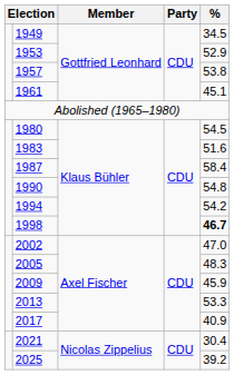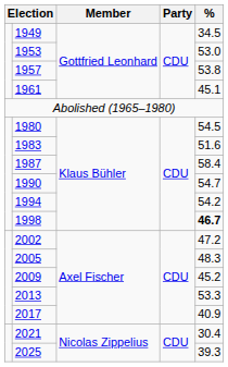1953 | %: 52.9 -> 53.0
1990 | %: 54.8 -> 54.7
2002 | %: 47.0 -> 47.2
2009 | %: 45.9 -> 45.2
2025 | %: 39.2 -> 39.3
